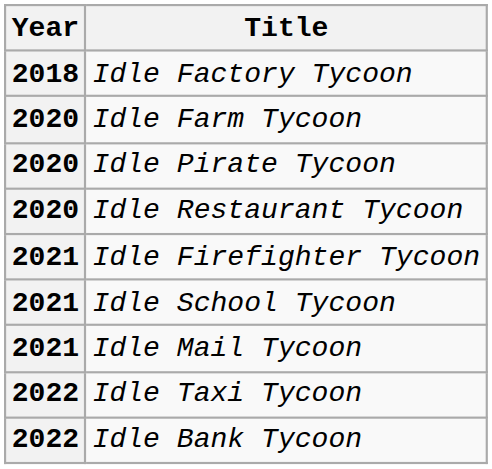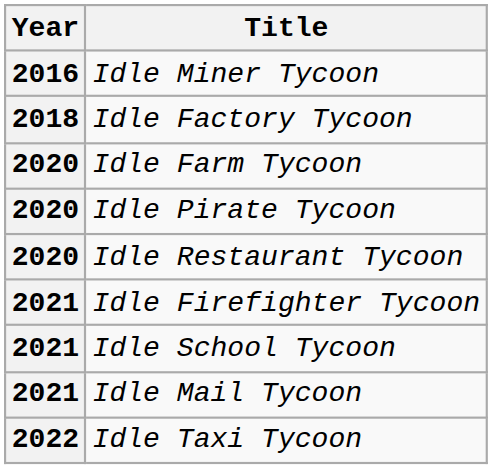+ row: 2016 | Idle Miner Tycoon
- row: 2022 | Idle Bank Tycoon
